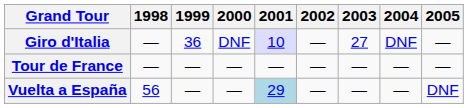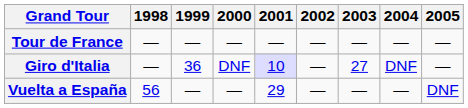rows swapped: Giro d'Italia <-> Tour de France
Vuelta a España | 2001: lightblue background -> no background
